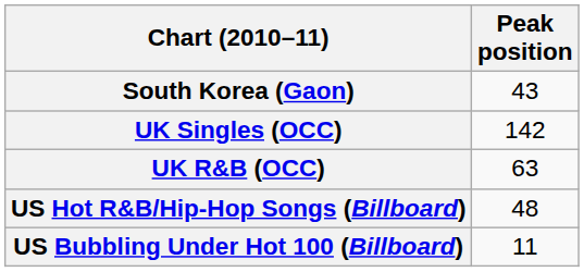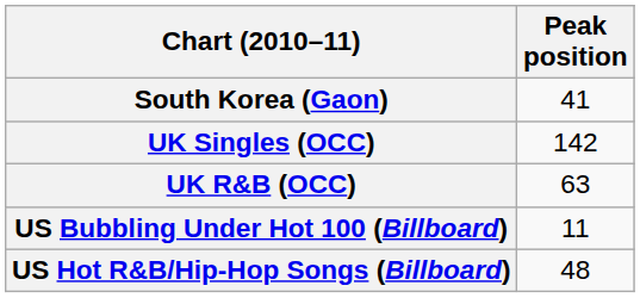South Korea (Gaon) | Peak position: 43 -> 41
rows swapped: US Bubbling Under Hot 100 (Billboard) <-> US Hot R&B/Hip-Hop Songs (Billboard)
